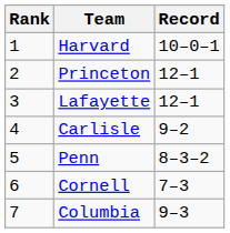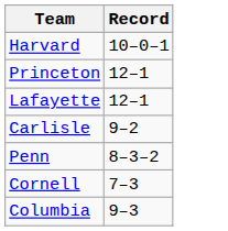- column: Rank | 1 | 2 | 3 | 4 | 5 | 6 | 7
